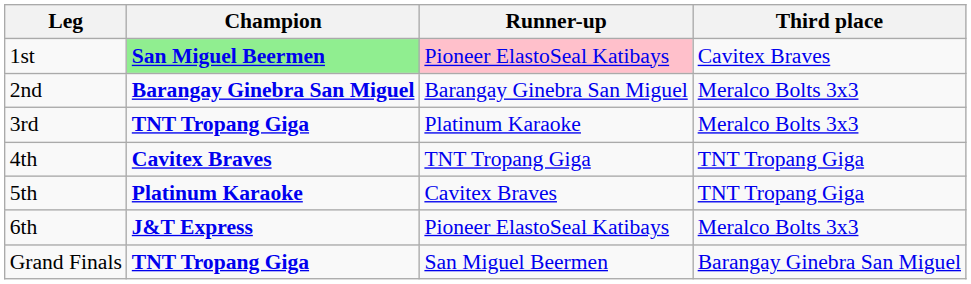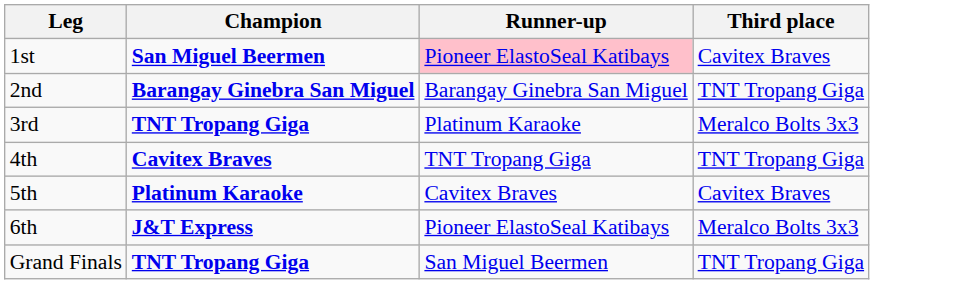1st | Champion: lightgreen background -> no background
2nd | Third place: Meralco Bolts 3x3 -> TNT Tropang Giga
5th | Third place: TNT Tropang Giga -> Cavitex Braves
Grand Finals | Third place: Barangay Ginebra San Miguel -> TNT Tropang Giga
